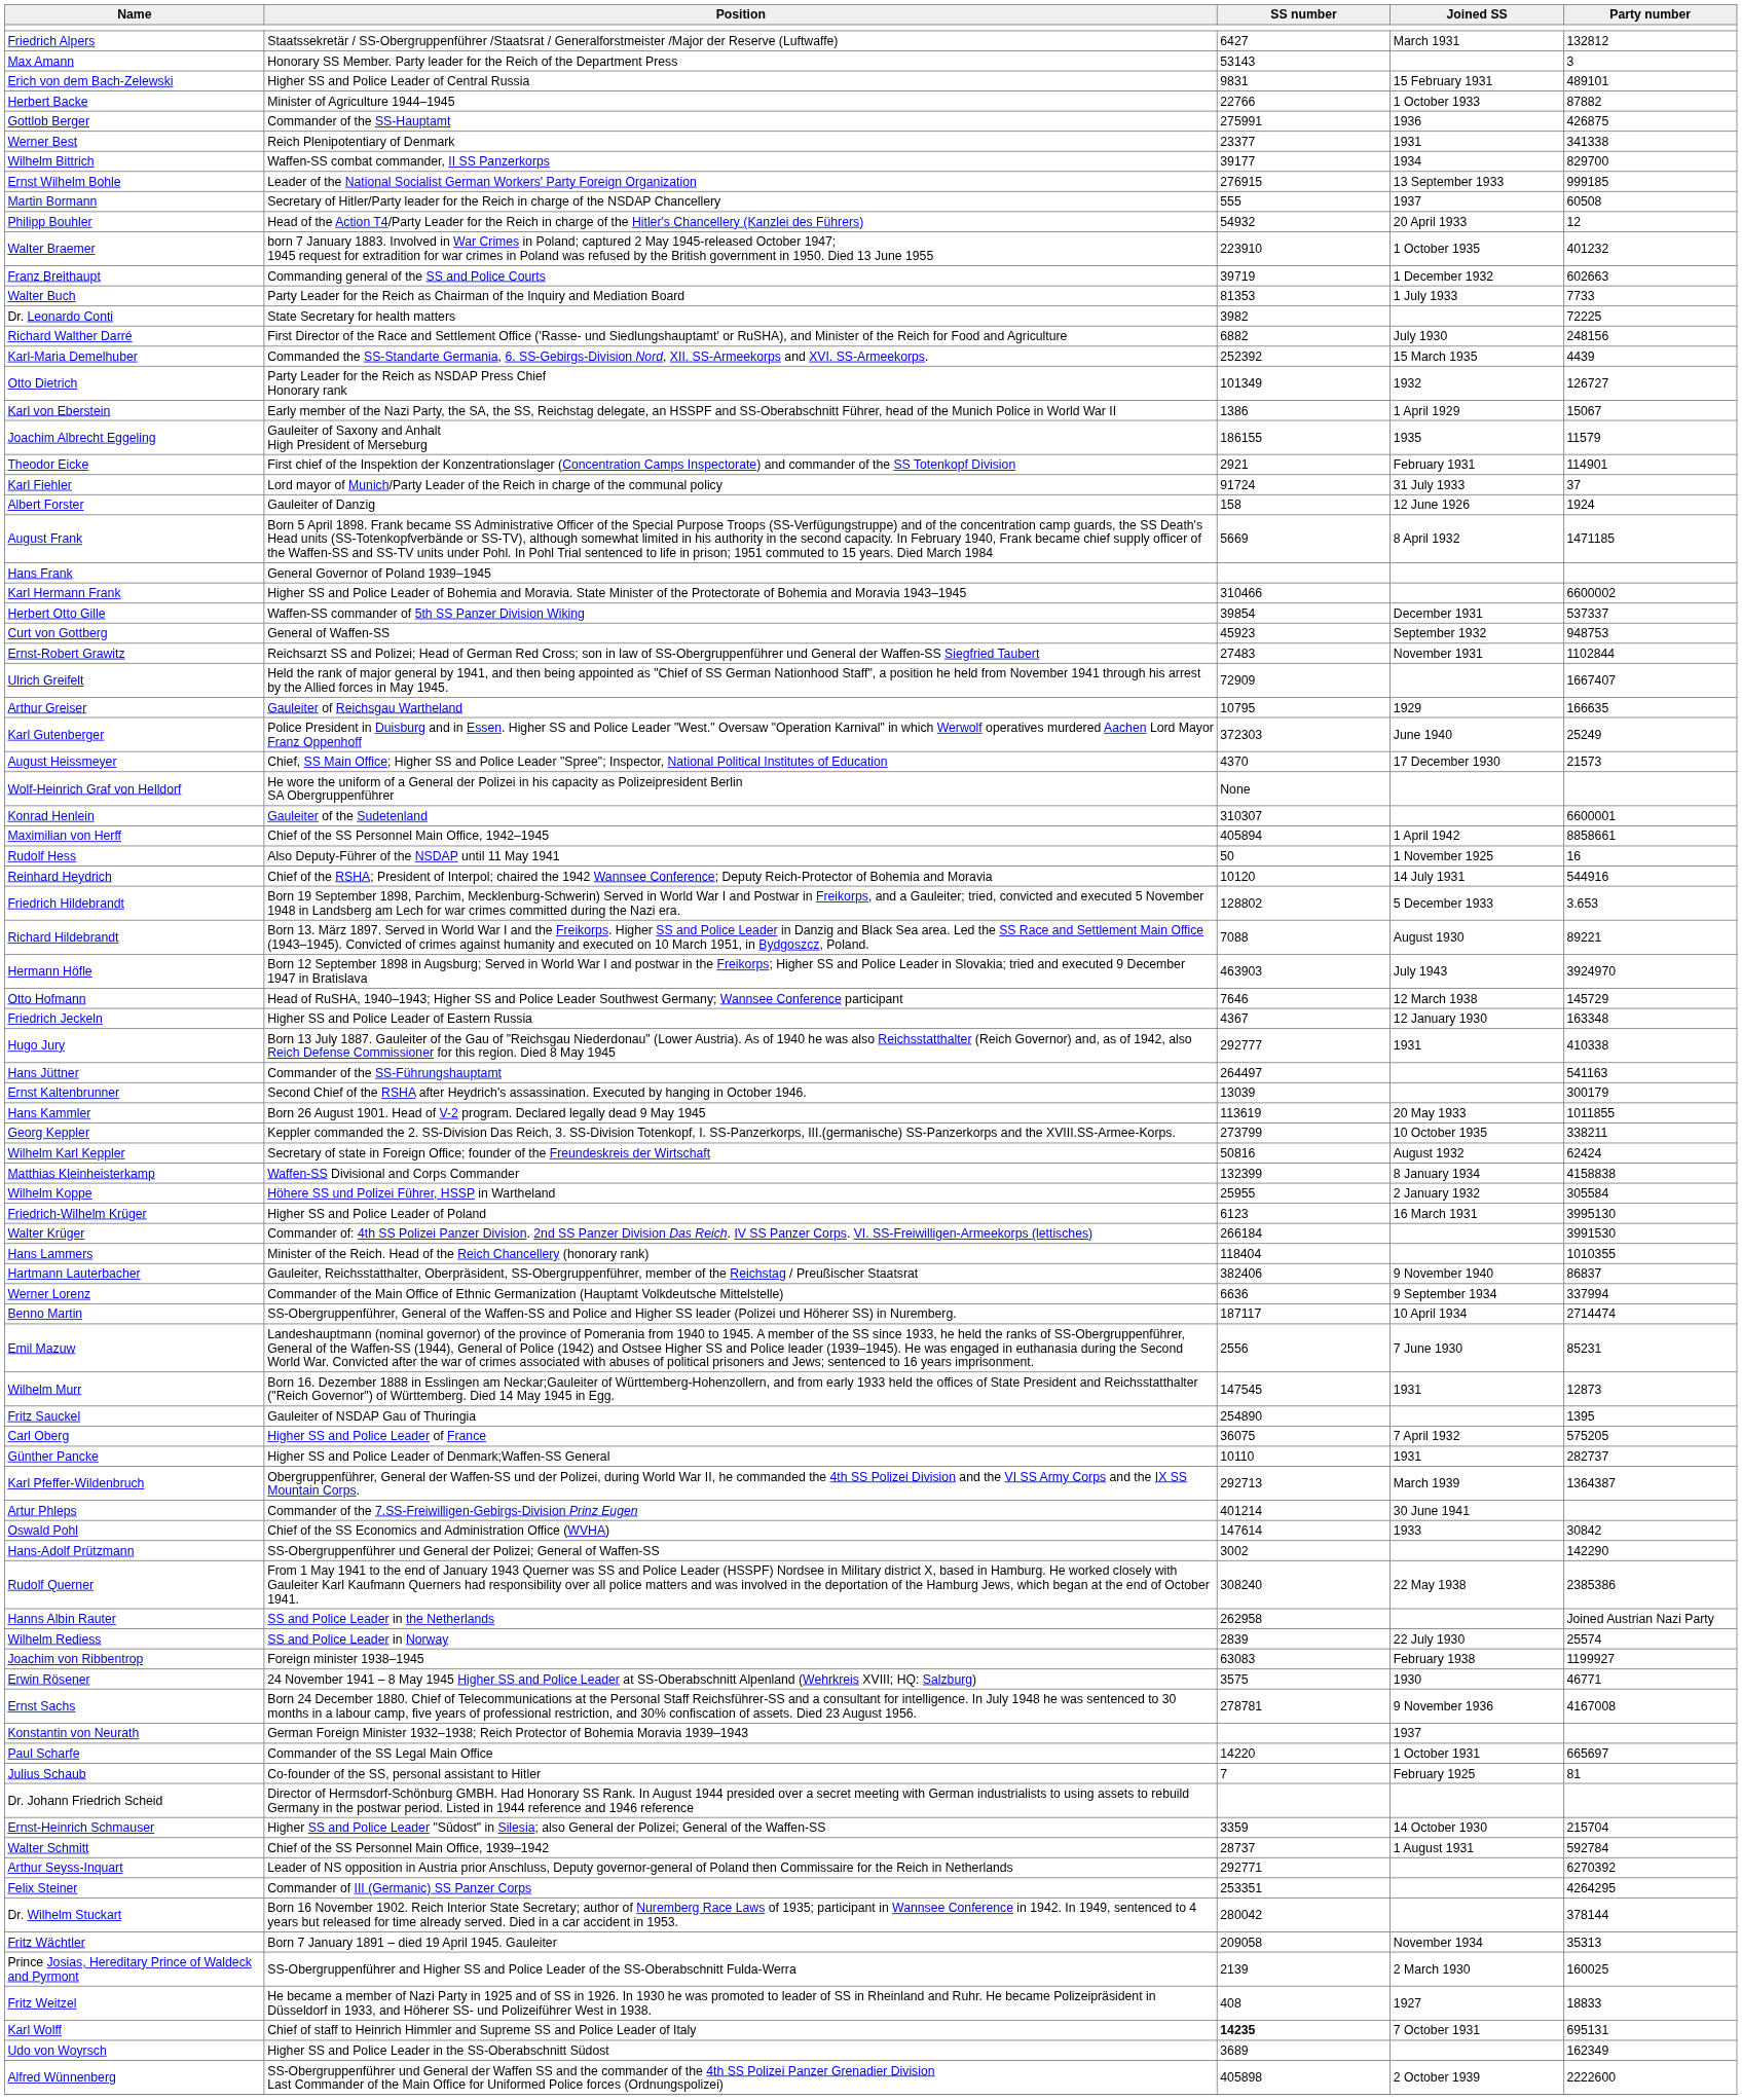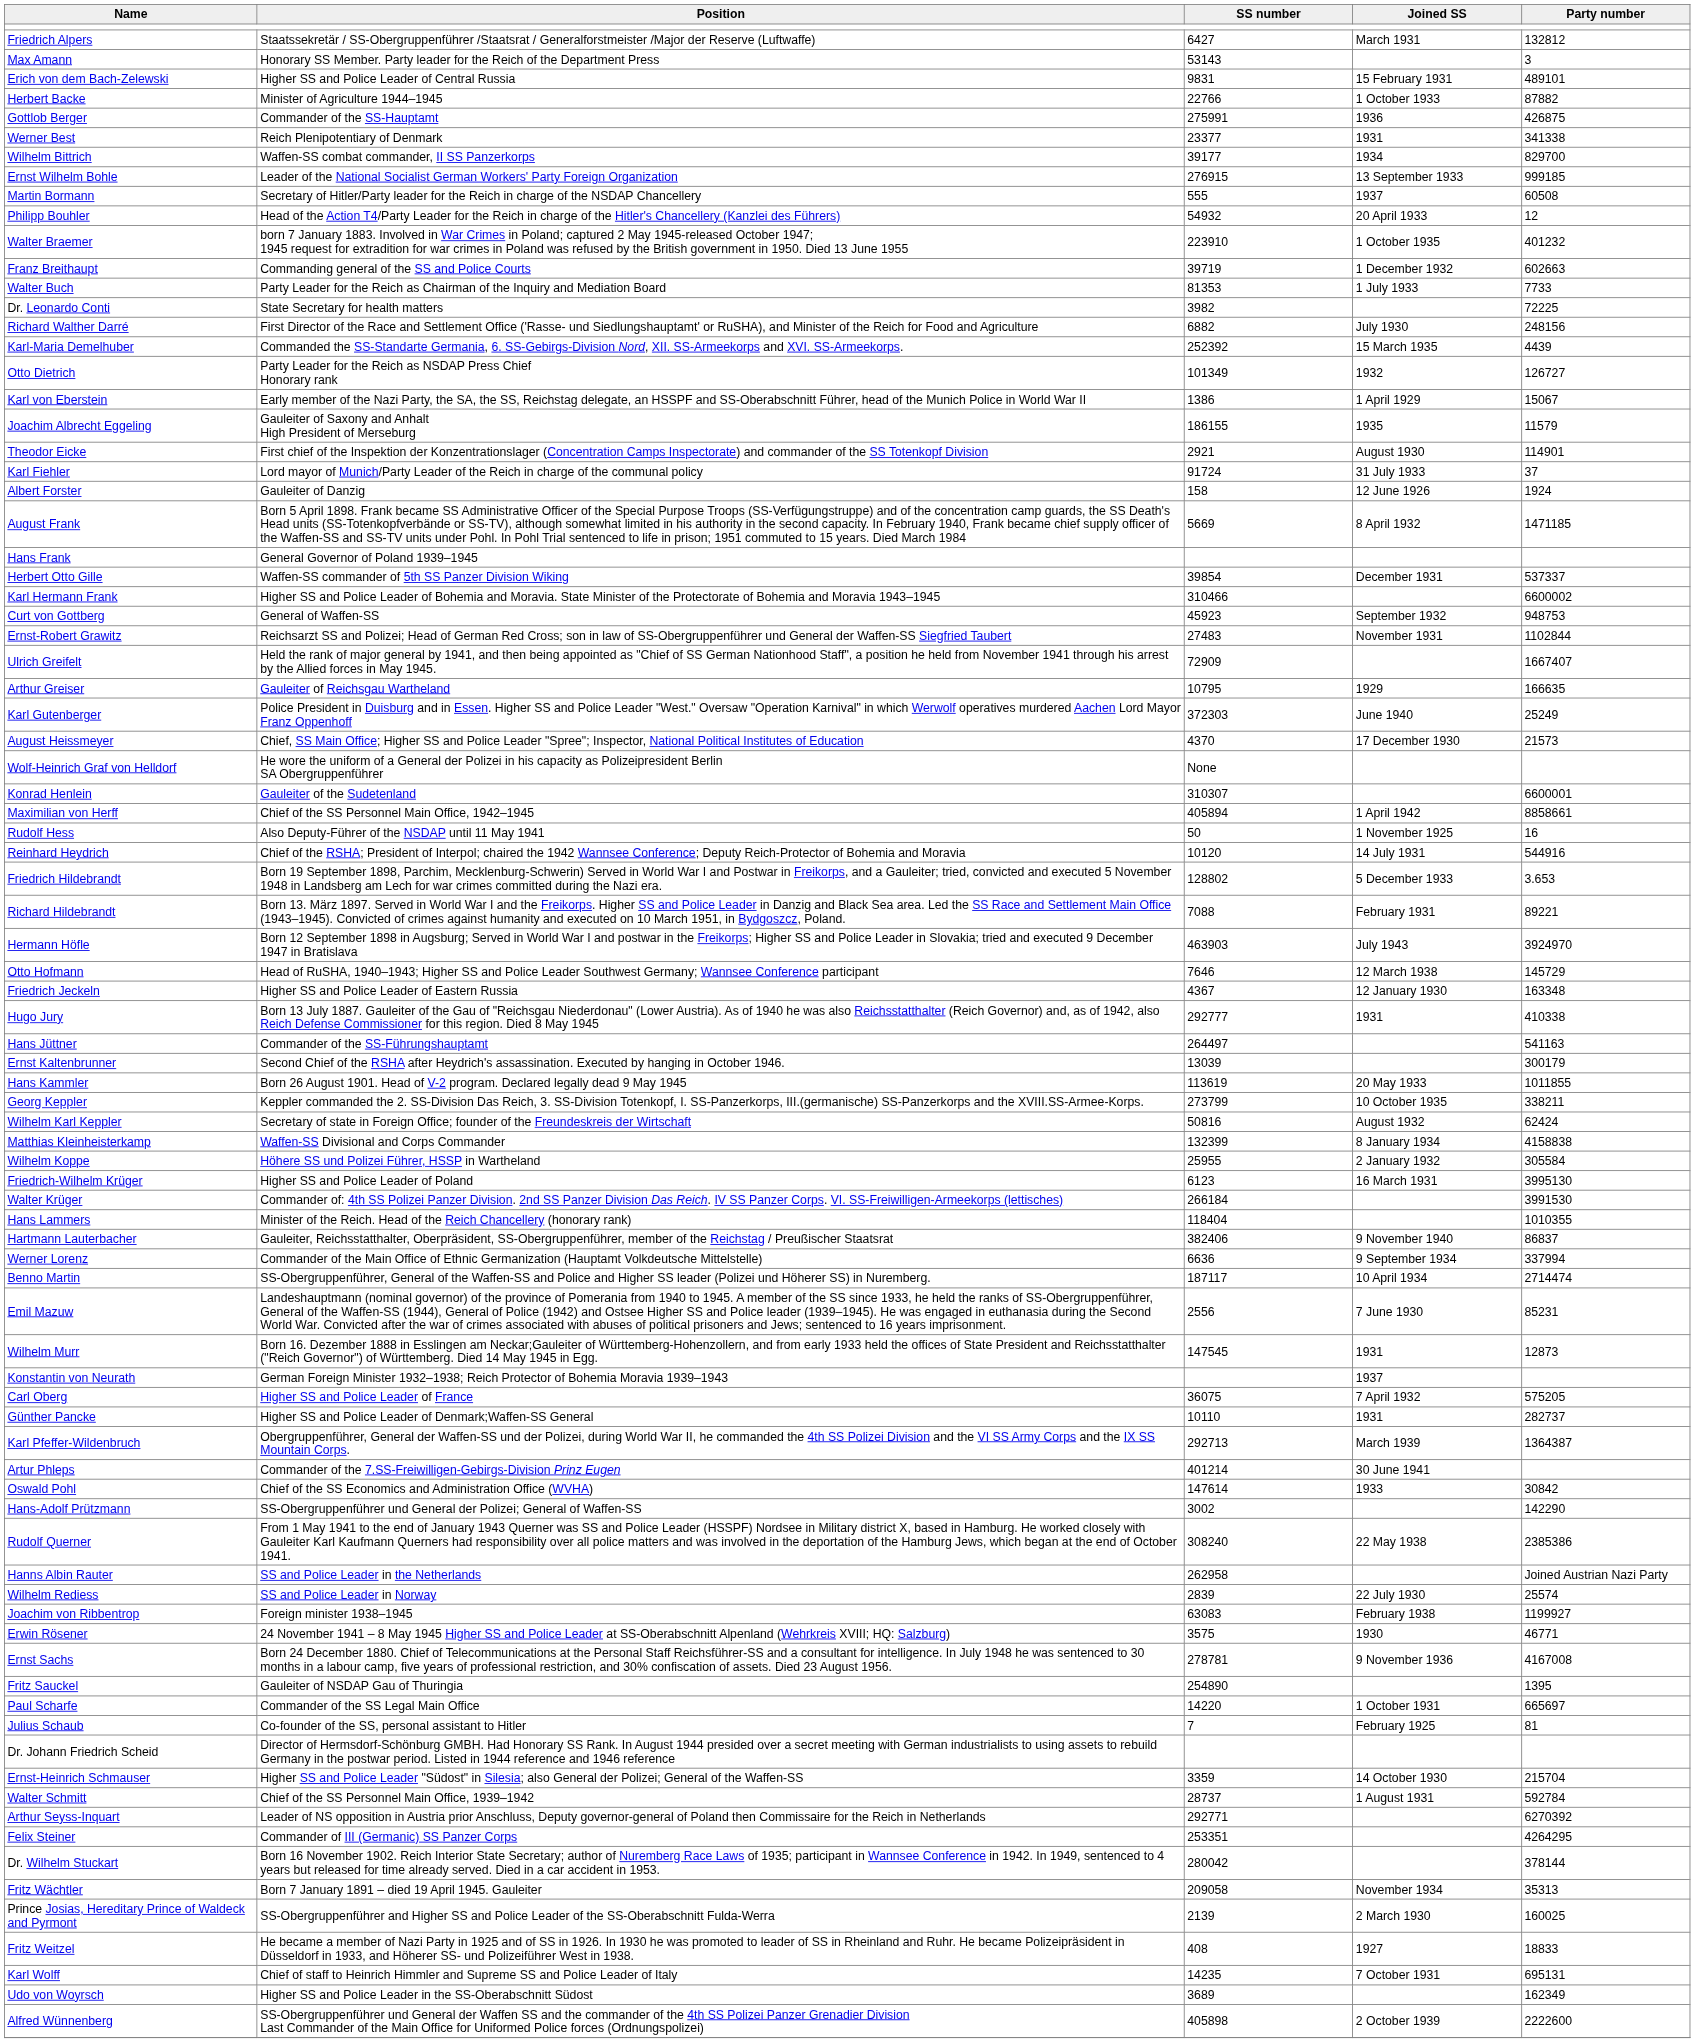Theodor Eicke | Joined SS: February 1931 -> August 1930
rows swapped: Karl Hermann Frank <-> Herbert Otto Gille
Richard Hildebrandt | Joined SS: August 1930 -> February 1931
rows swapped: Konstantin von Neurath <-> Fritz Sauckel
Karl Wolff | SS number: bold -> normal
